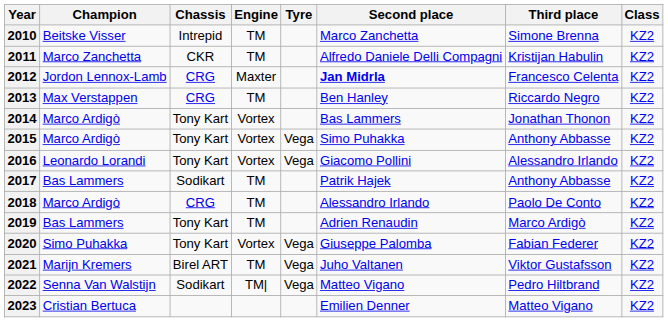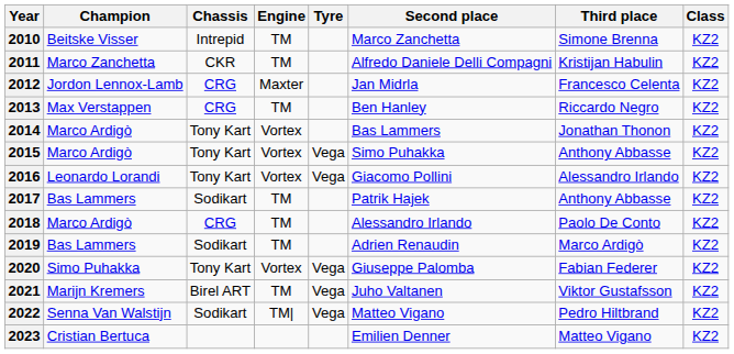2012 | Second place: bold -> normal
2019 | Chassis: Tony Kart -> Sodikart
